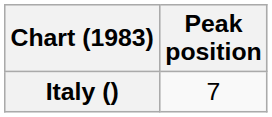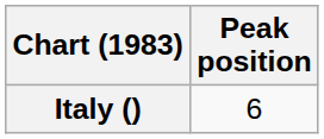Italy () | Peak position: 7 -> 6
